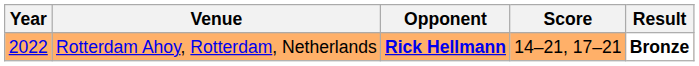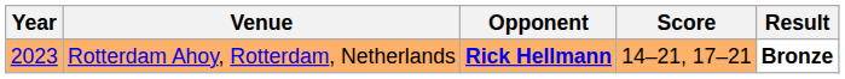Rotterdam Ahoy, Rotterdam, Netherlands | Year: 2022 -> 2023
